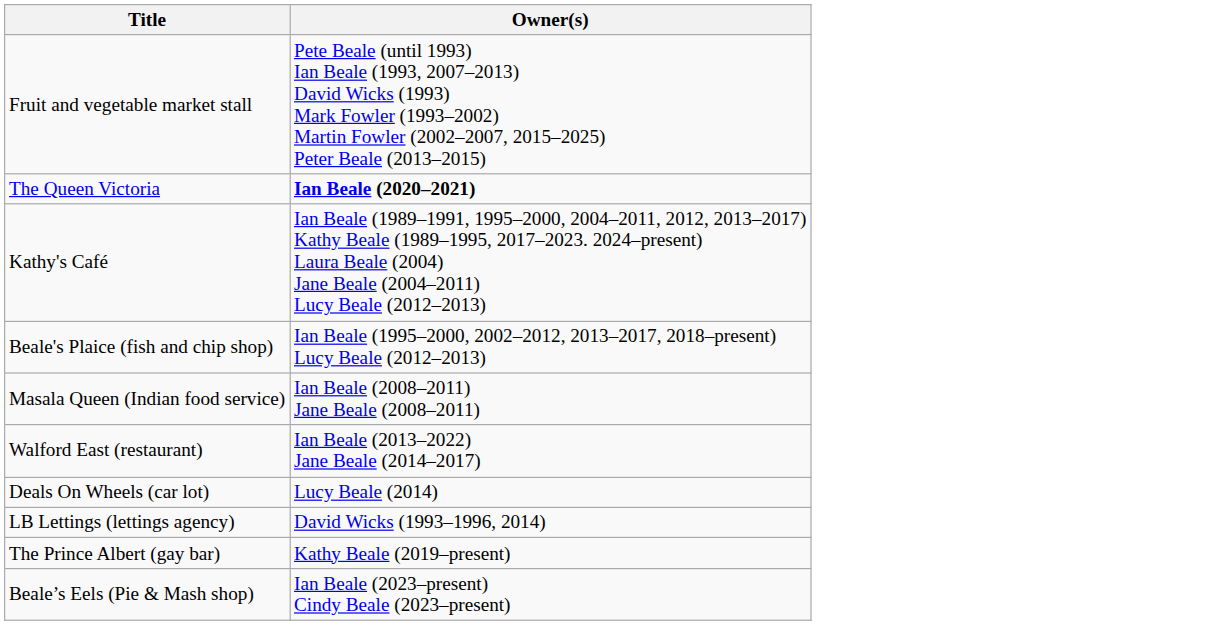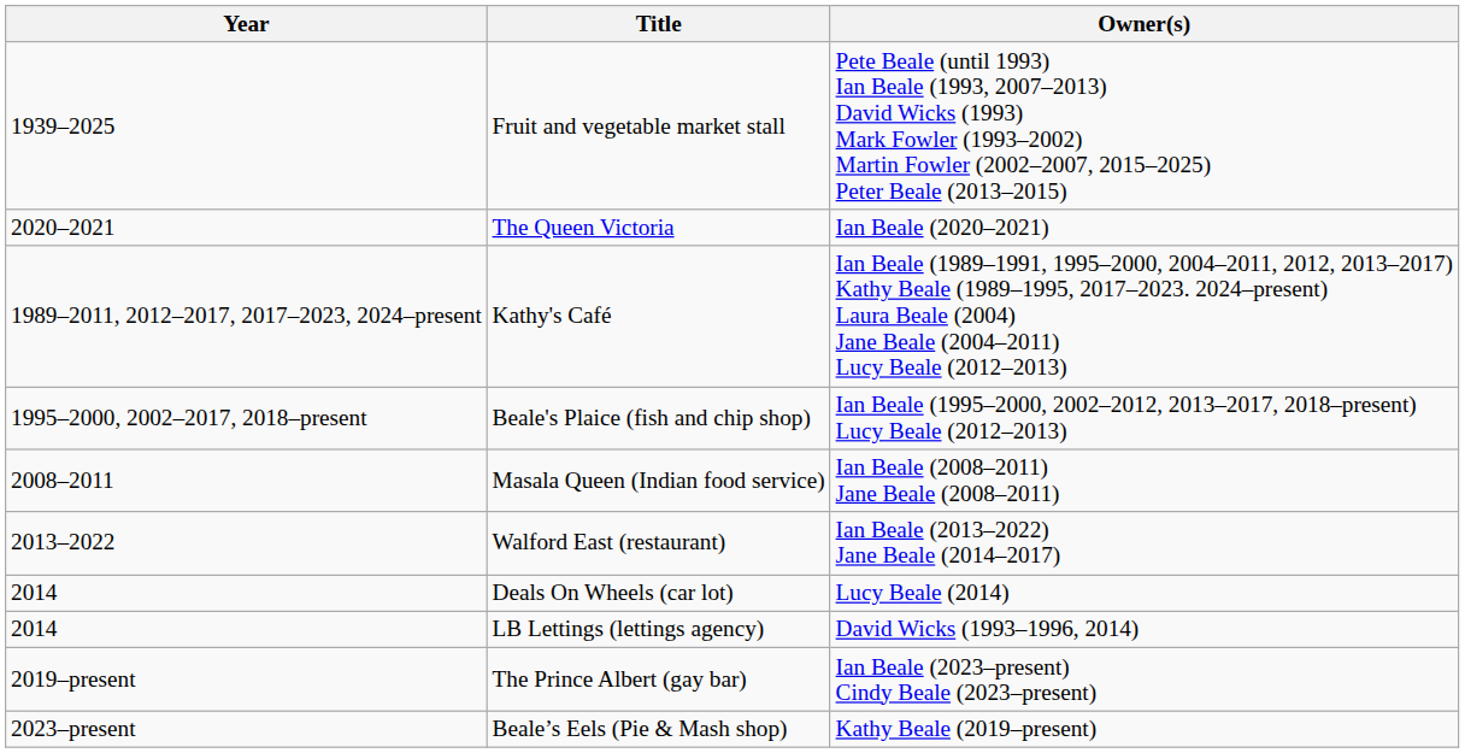+ column: Year | 1939–2025 | 2020–2021 | 1989–2011, 2012–2017, 2017–2023, 2024–present | 1995–2000, 2002–2017, 2018–present | 2008–2011 | 2013–2022 | 2014 | 2014 | 2019–present | 2023–present
The Queen Victoria | Owner(s): bold -> normal
The Prince Albert (gay bar) | Owner(s): Kathy Beale (2019–present) -> Ian Beale (2023–present) Cindy Beale (2023–present)
Beale’s Eels (Pie & Mash shop) | Owner(s): Ian Beale (2023–present) Cindy Beale (2023–present) -> Kathy Beale (2019–present)
